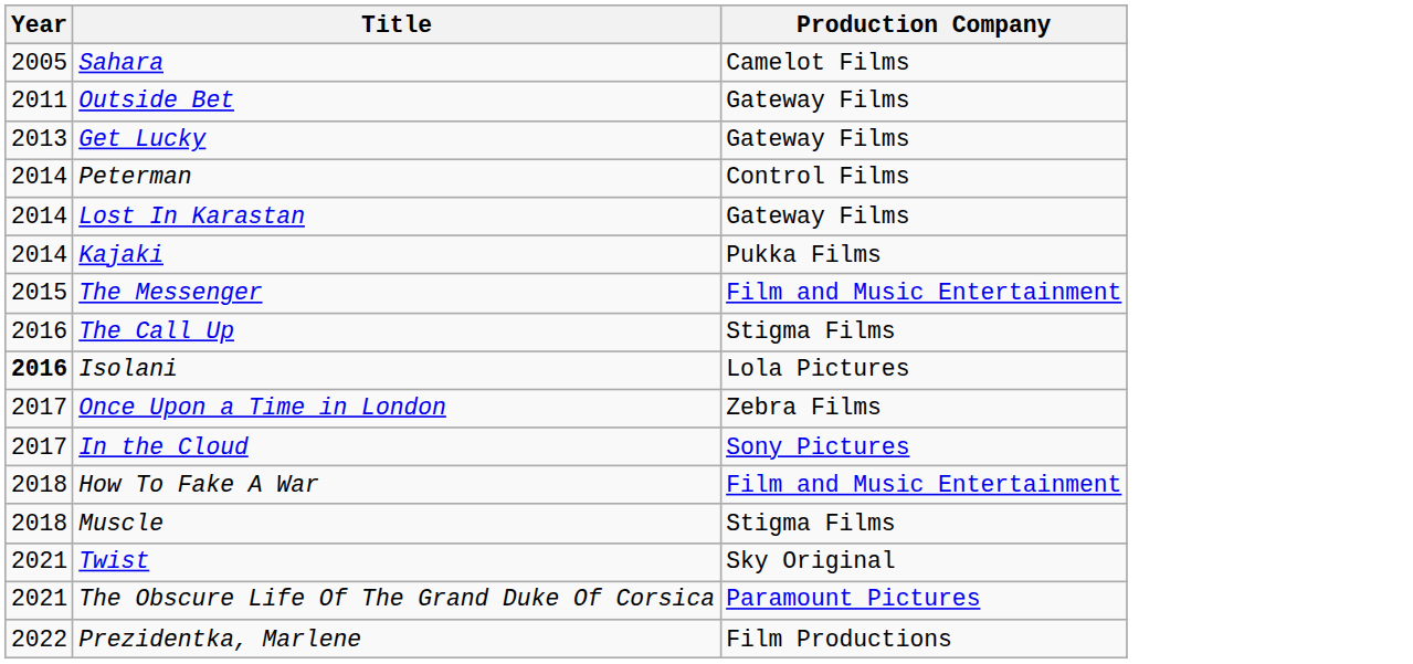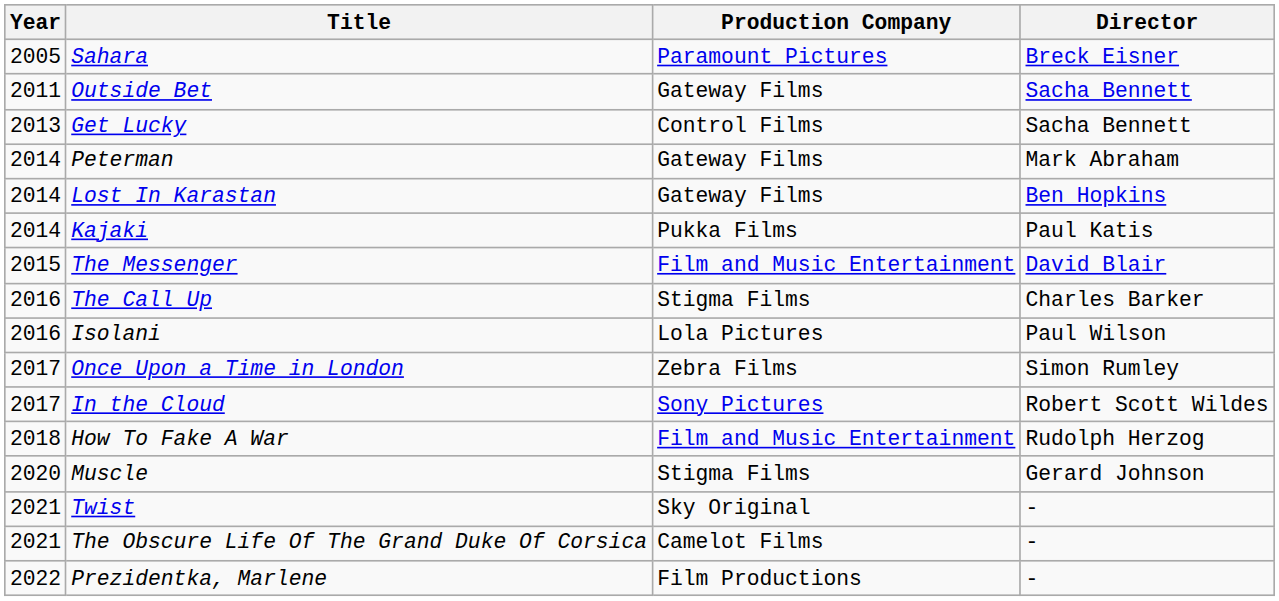+ column: Director | Breck Eisner | Sacha Bennett | Sacha Bennett | Mark Abraham | Ben Hopkins | Paul Katis | David Blair | Charles Barker | Paul Wilson | Simon Rumley | Robert Scott Wildes | Rudolph Herzog | Gerard Johnson | - | - | -
Sahara | Production Company: Camelot Films -> Paramount Pictures
Get Lucky | Production Company: Gateway Films -> Control Films
Peterman | Production Company: Control Films -> Gateway Films
Isolani | Year: bold -> normal
Muscle | Year: 2018 -> 2020
The Obscure Life Of The Grand Duke Of Corsica | Production Company: Paramount Pictures -> Camelot Films
